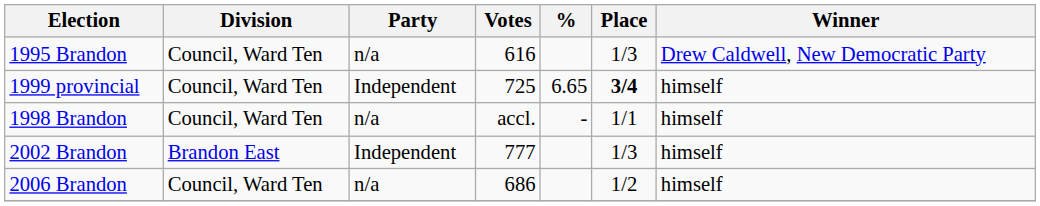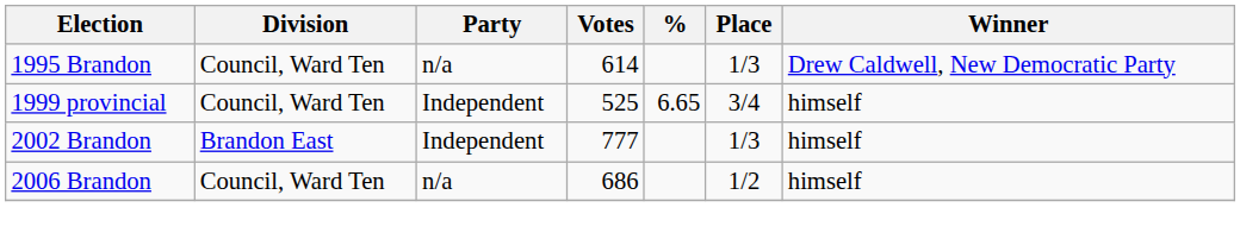1995 Brandon | Votes: 616 -> 614
1999 provincial | Votes: 725 -> 525
1999 provincial | Place: bold -> normal
- row: 1998 Brandon | Council, Ward Ten | n/a | accl. | - | 1/1 | himself
